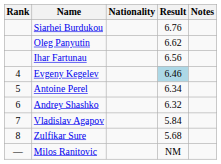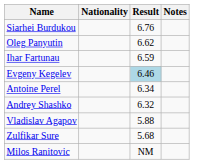- column: Rank | 4 | 5 | 6 | 7 | 8 | —
Ihar Fartunau | Result: 6.56 -> 6.59
Vladislav Agapov | Result: 5.84 -> 5.88
